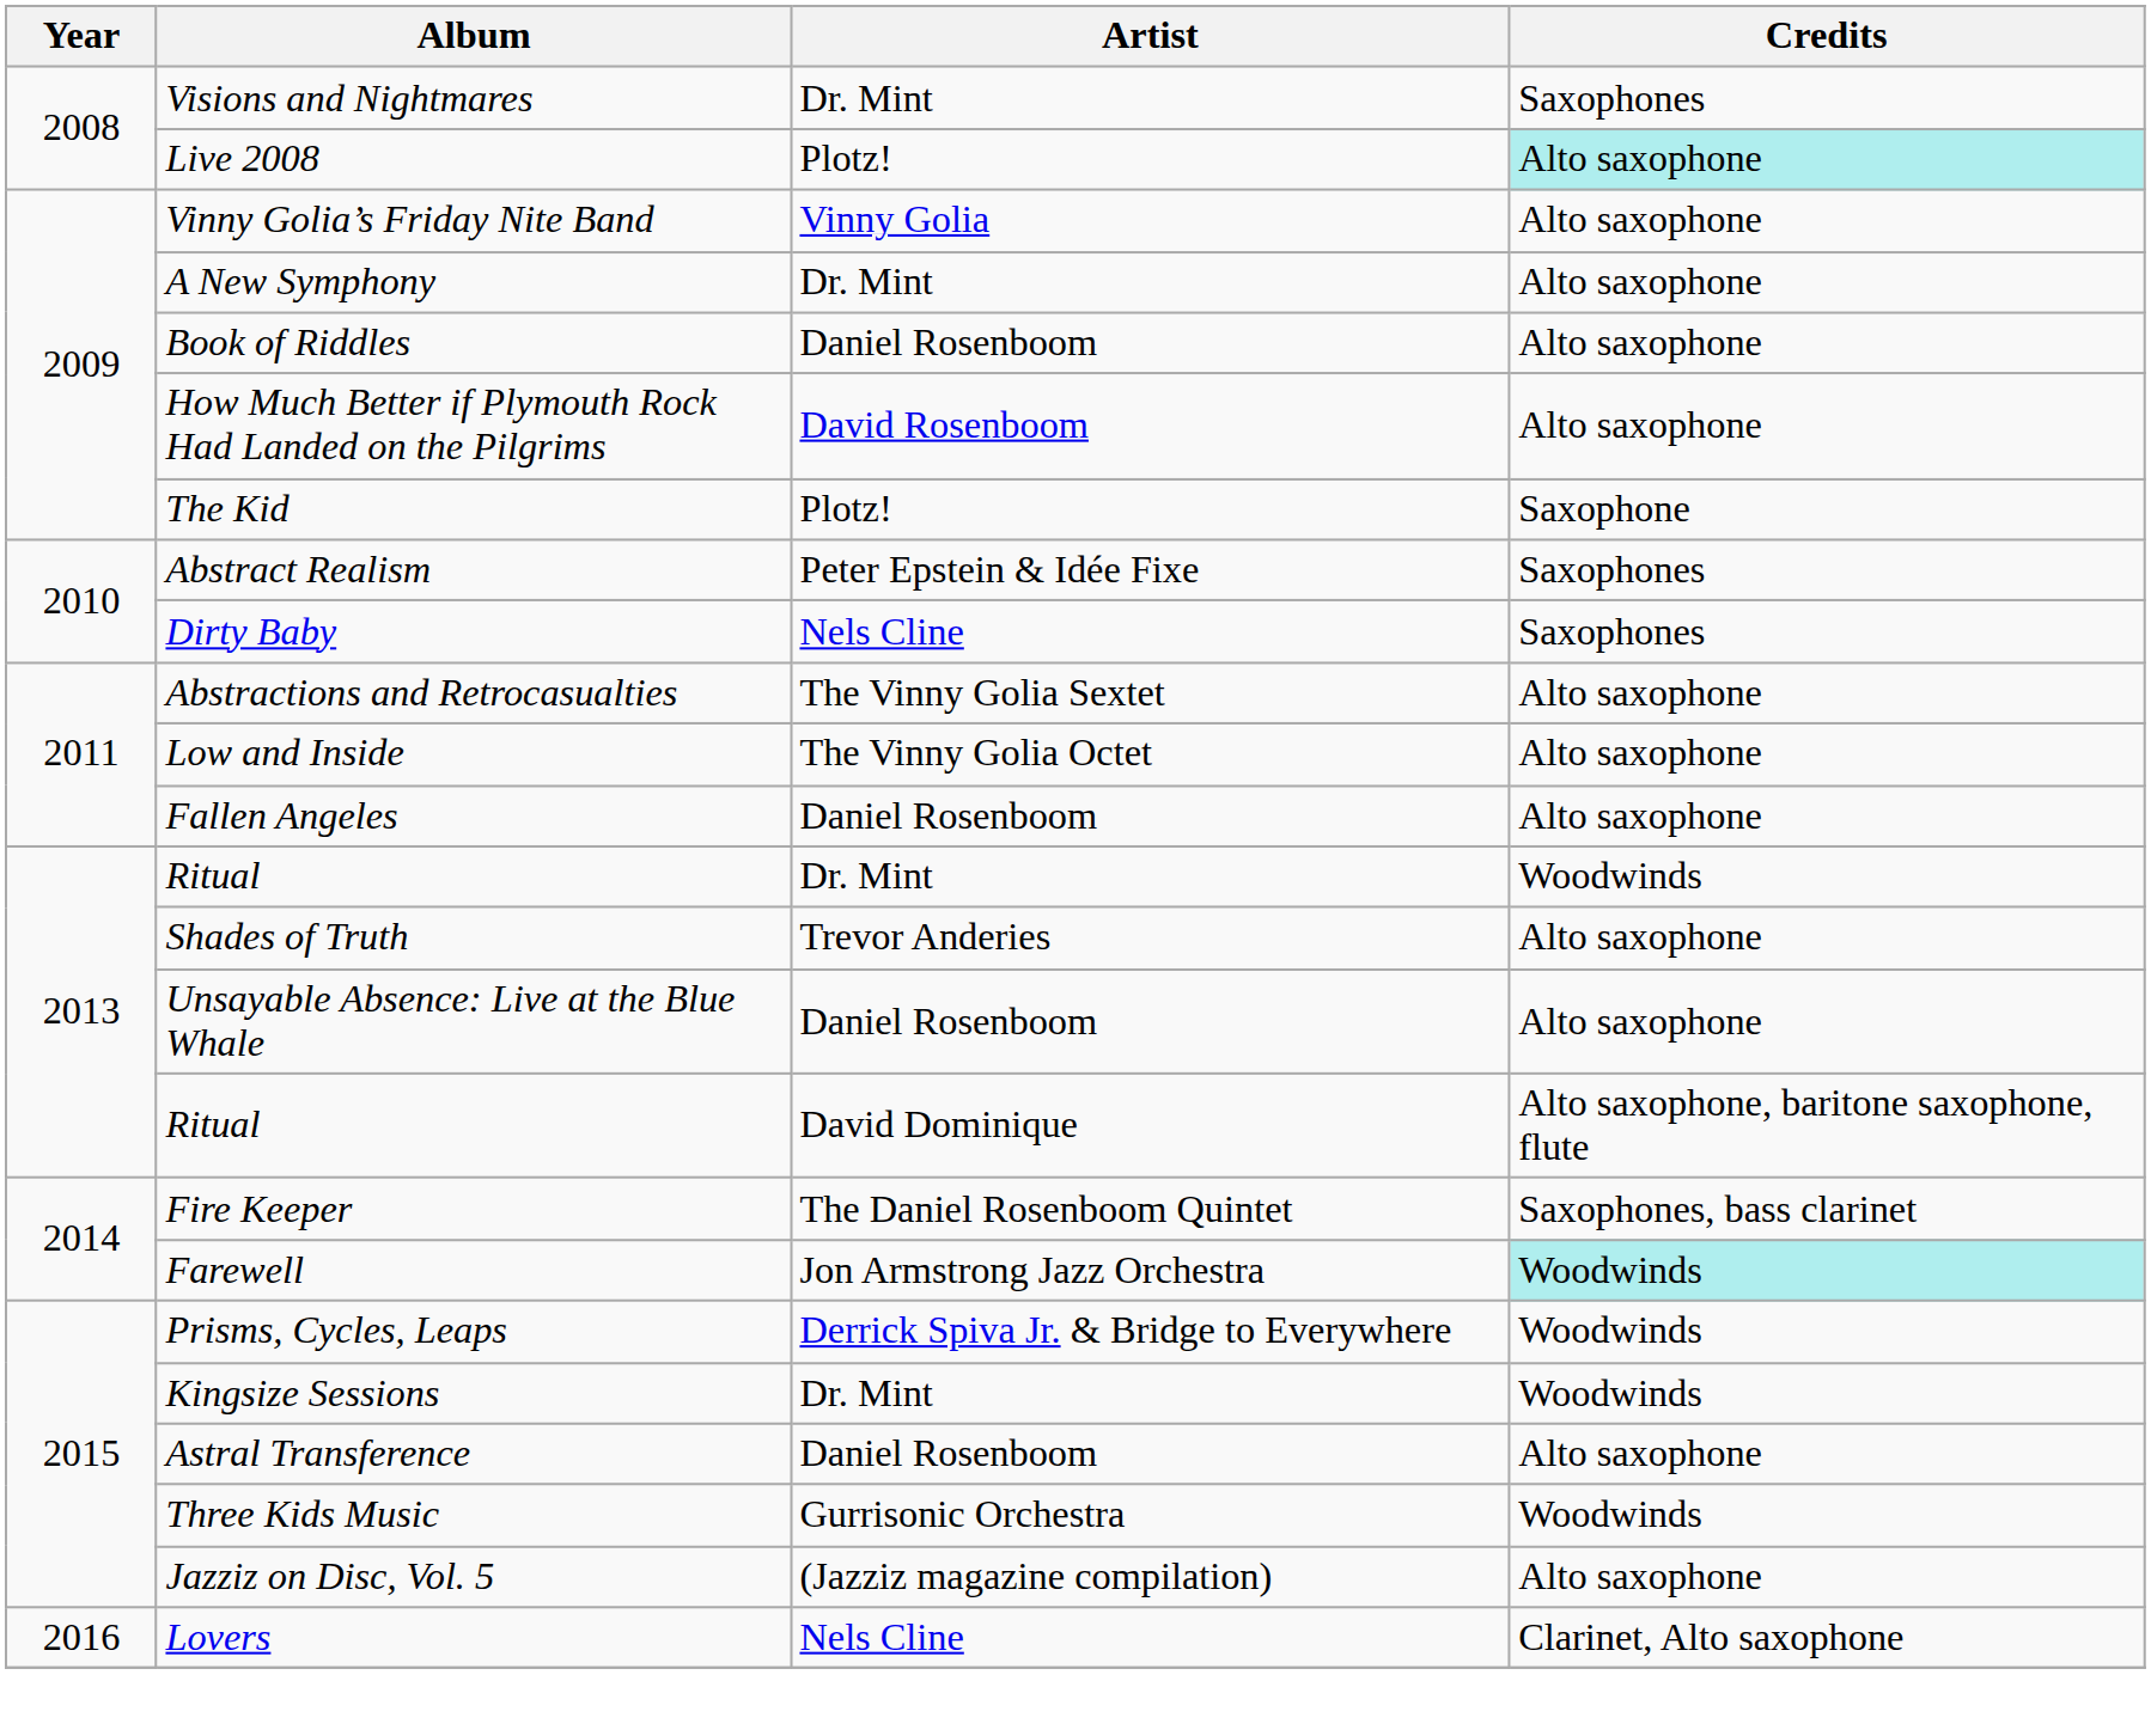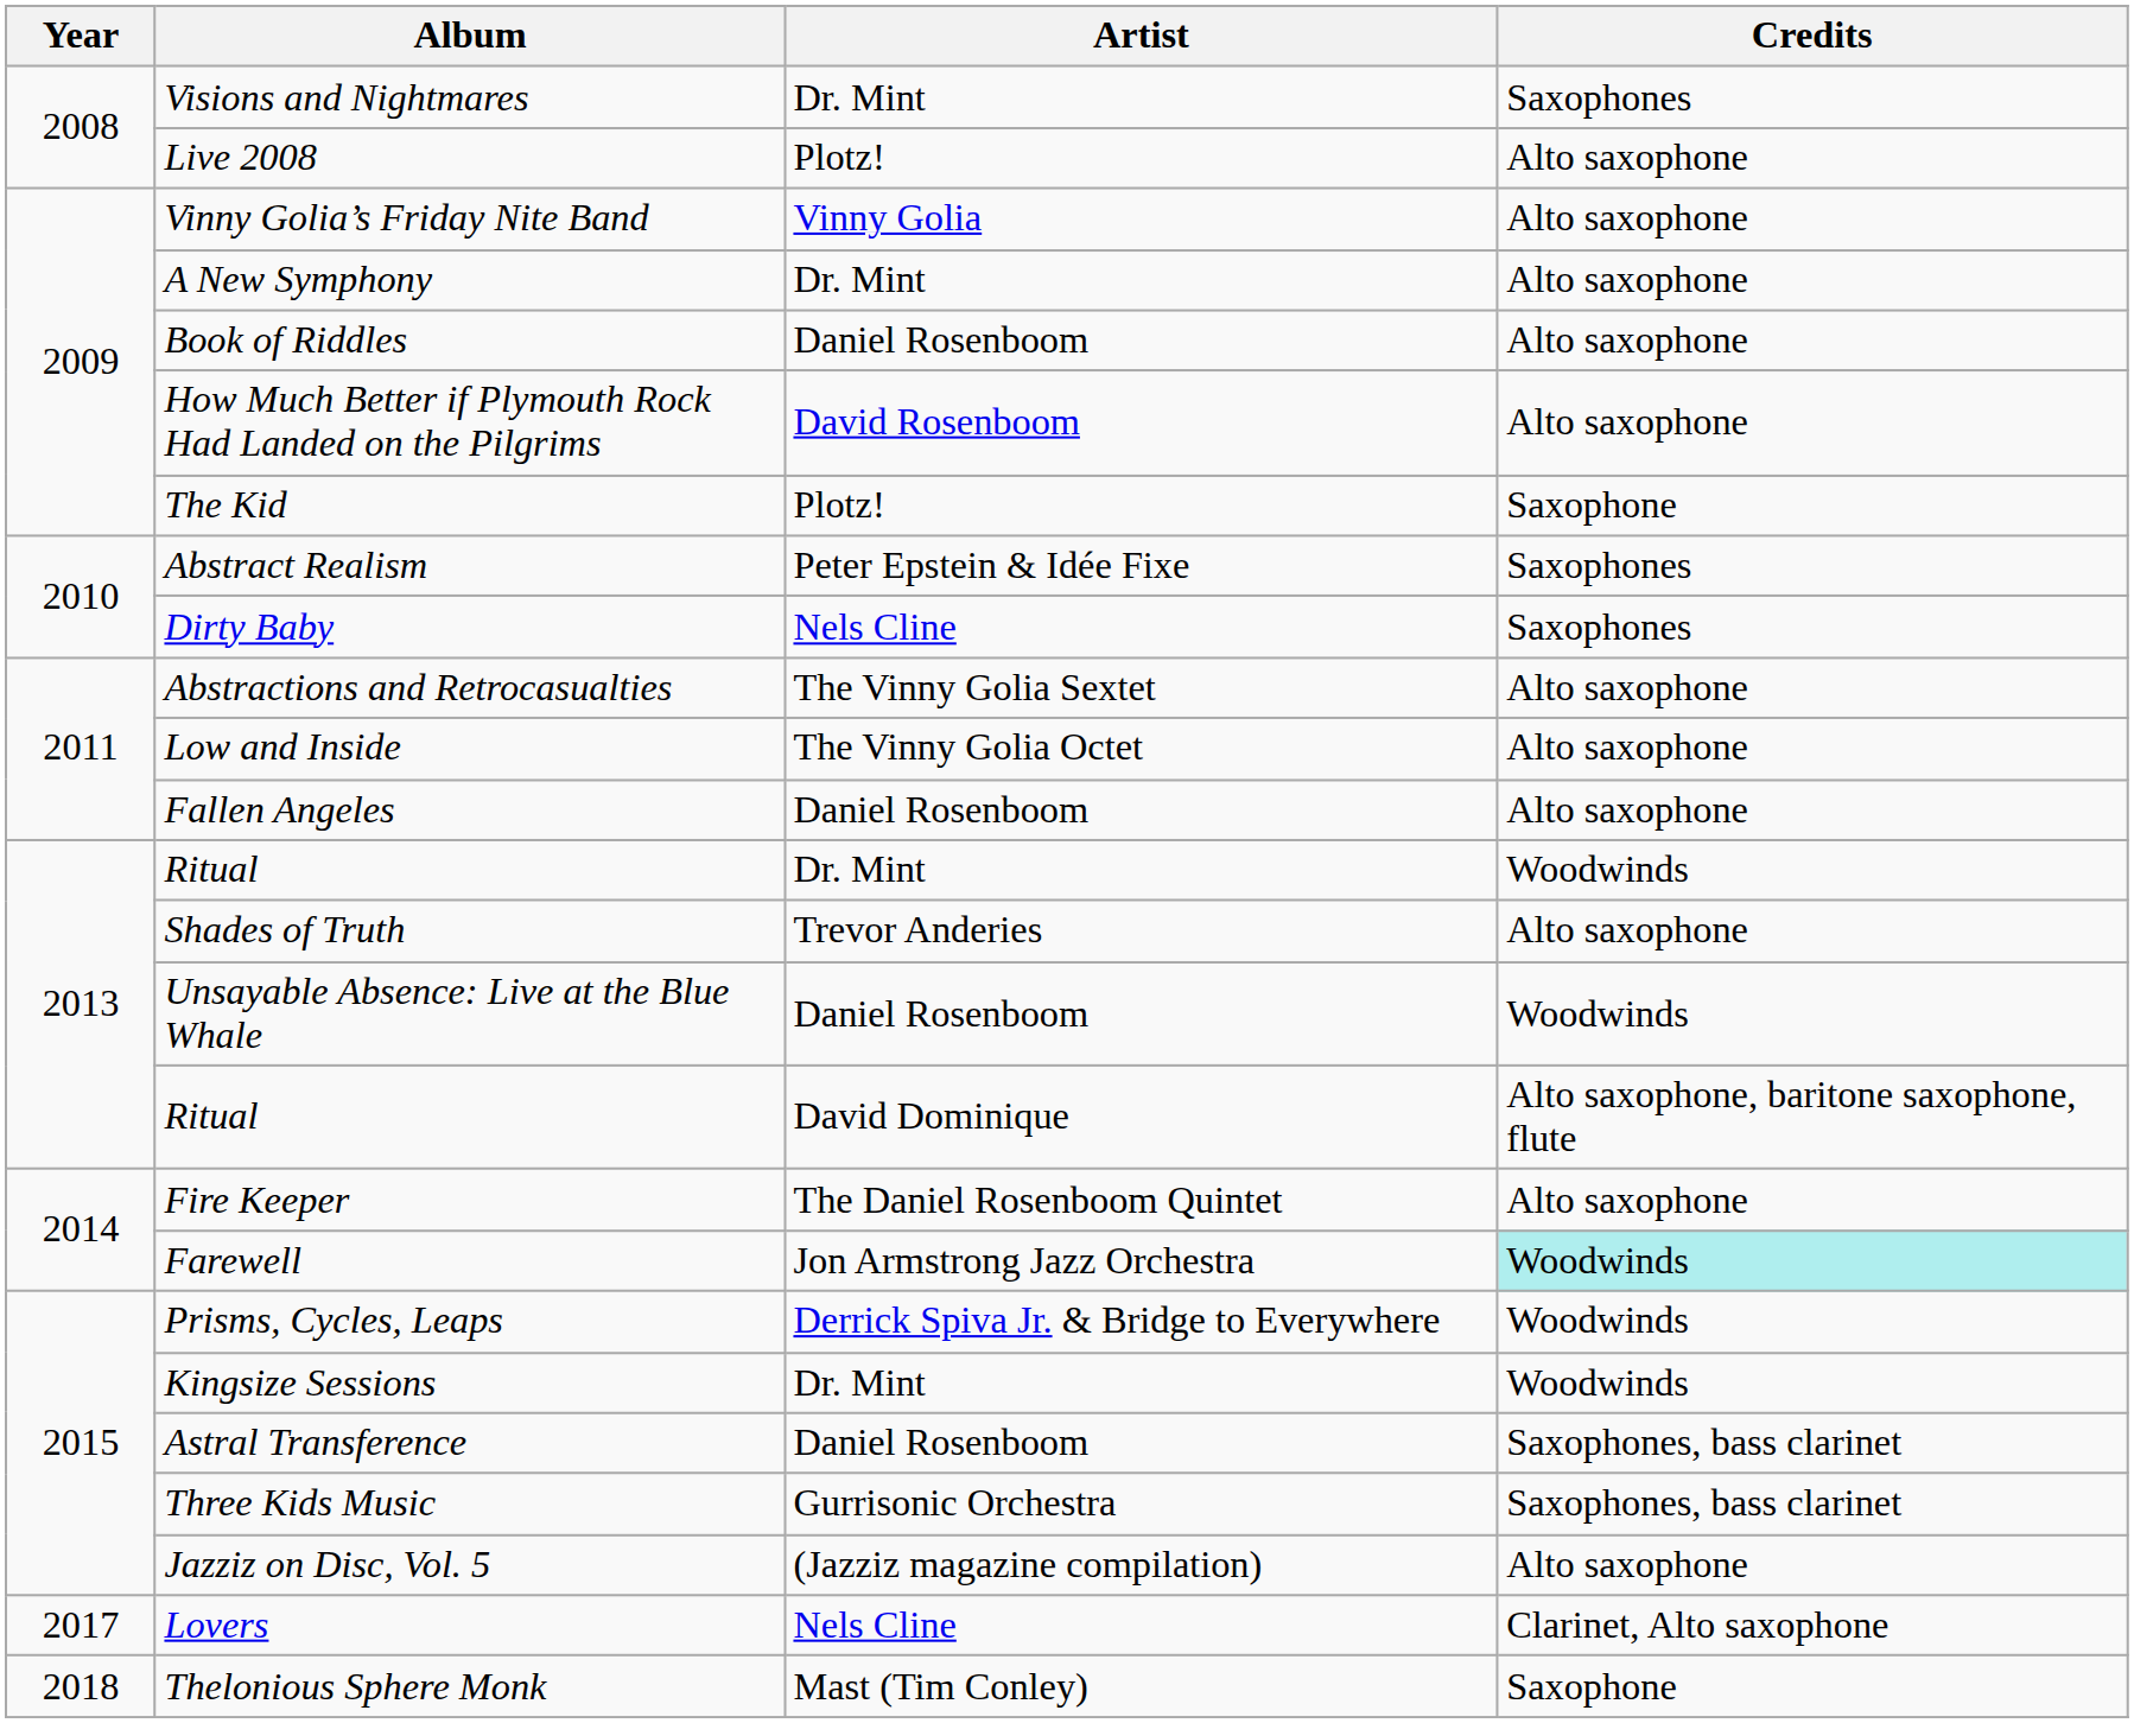Live 2008 | Credits: paleturquoise background -> no background
Unsayable Absence: Live at the Blue Whale | Credits: Alto saxophone -> Woodwinds
Fire Keeper | Credits: Saxophones, bass clarinet -> Alto saxophone
Astral Transference | Credits: Alto saxophone -> Saxophones, bass clarinet
Three Kids Music | Credits: Woodwinds -> Saxophones, bass clarinet
Lovers | Year: 2016 -> 2017
+ row: 2018 | Thelonious Sphere Monk | Mast (Tim Conley) | Saxophone
